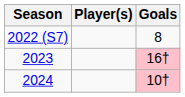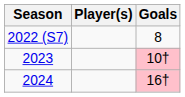2023 | Goals: 16† -> 10†
2024 | Goals: 10† -> 16†
